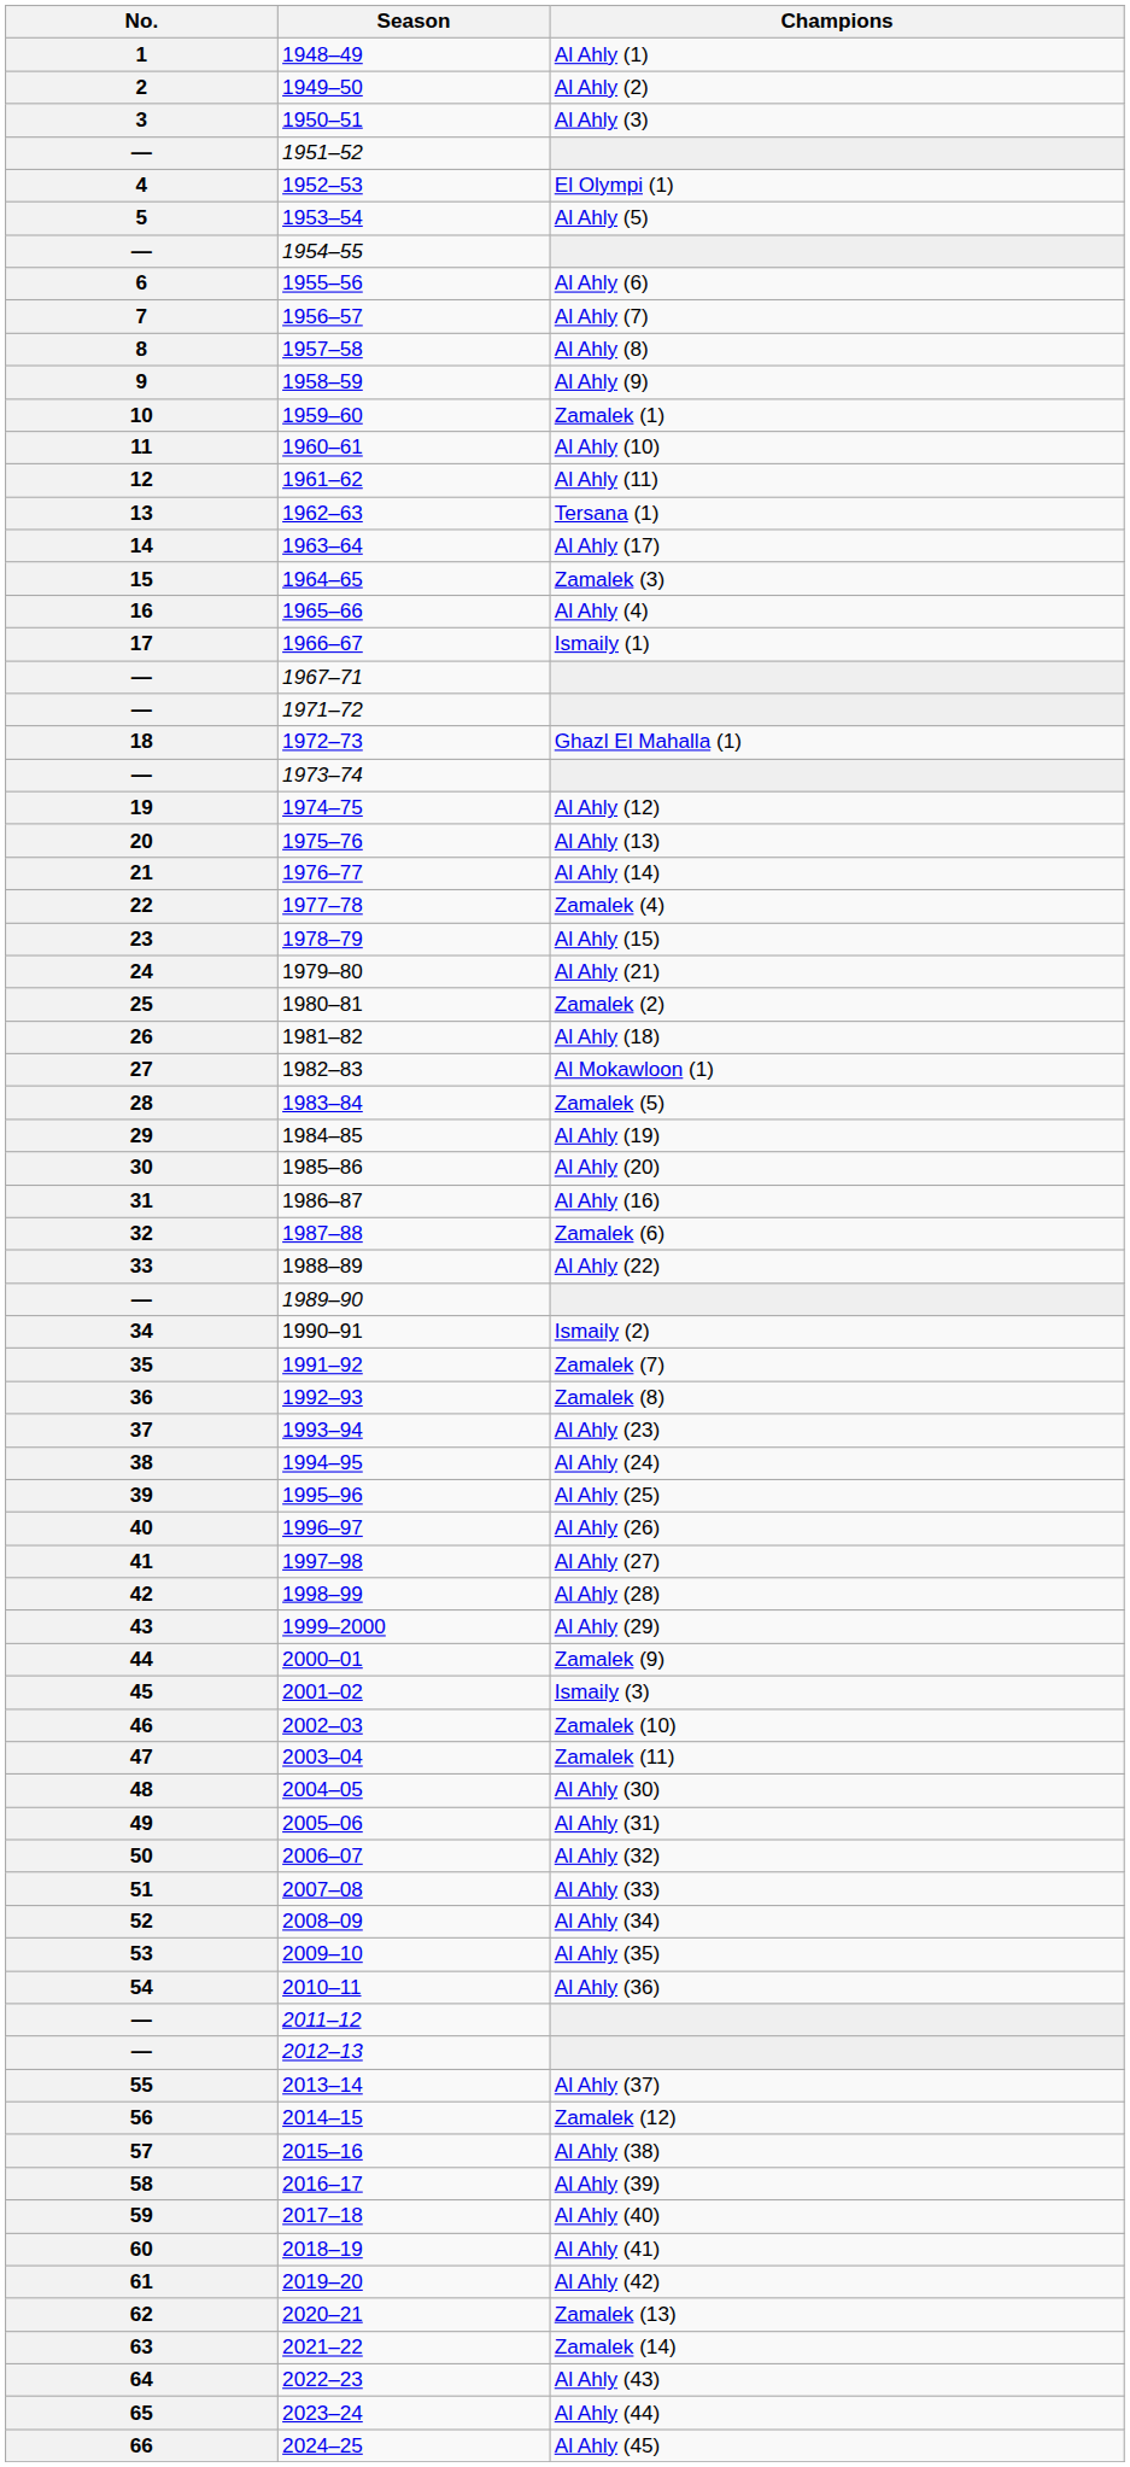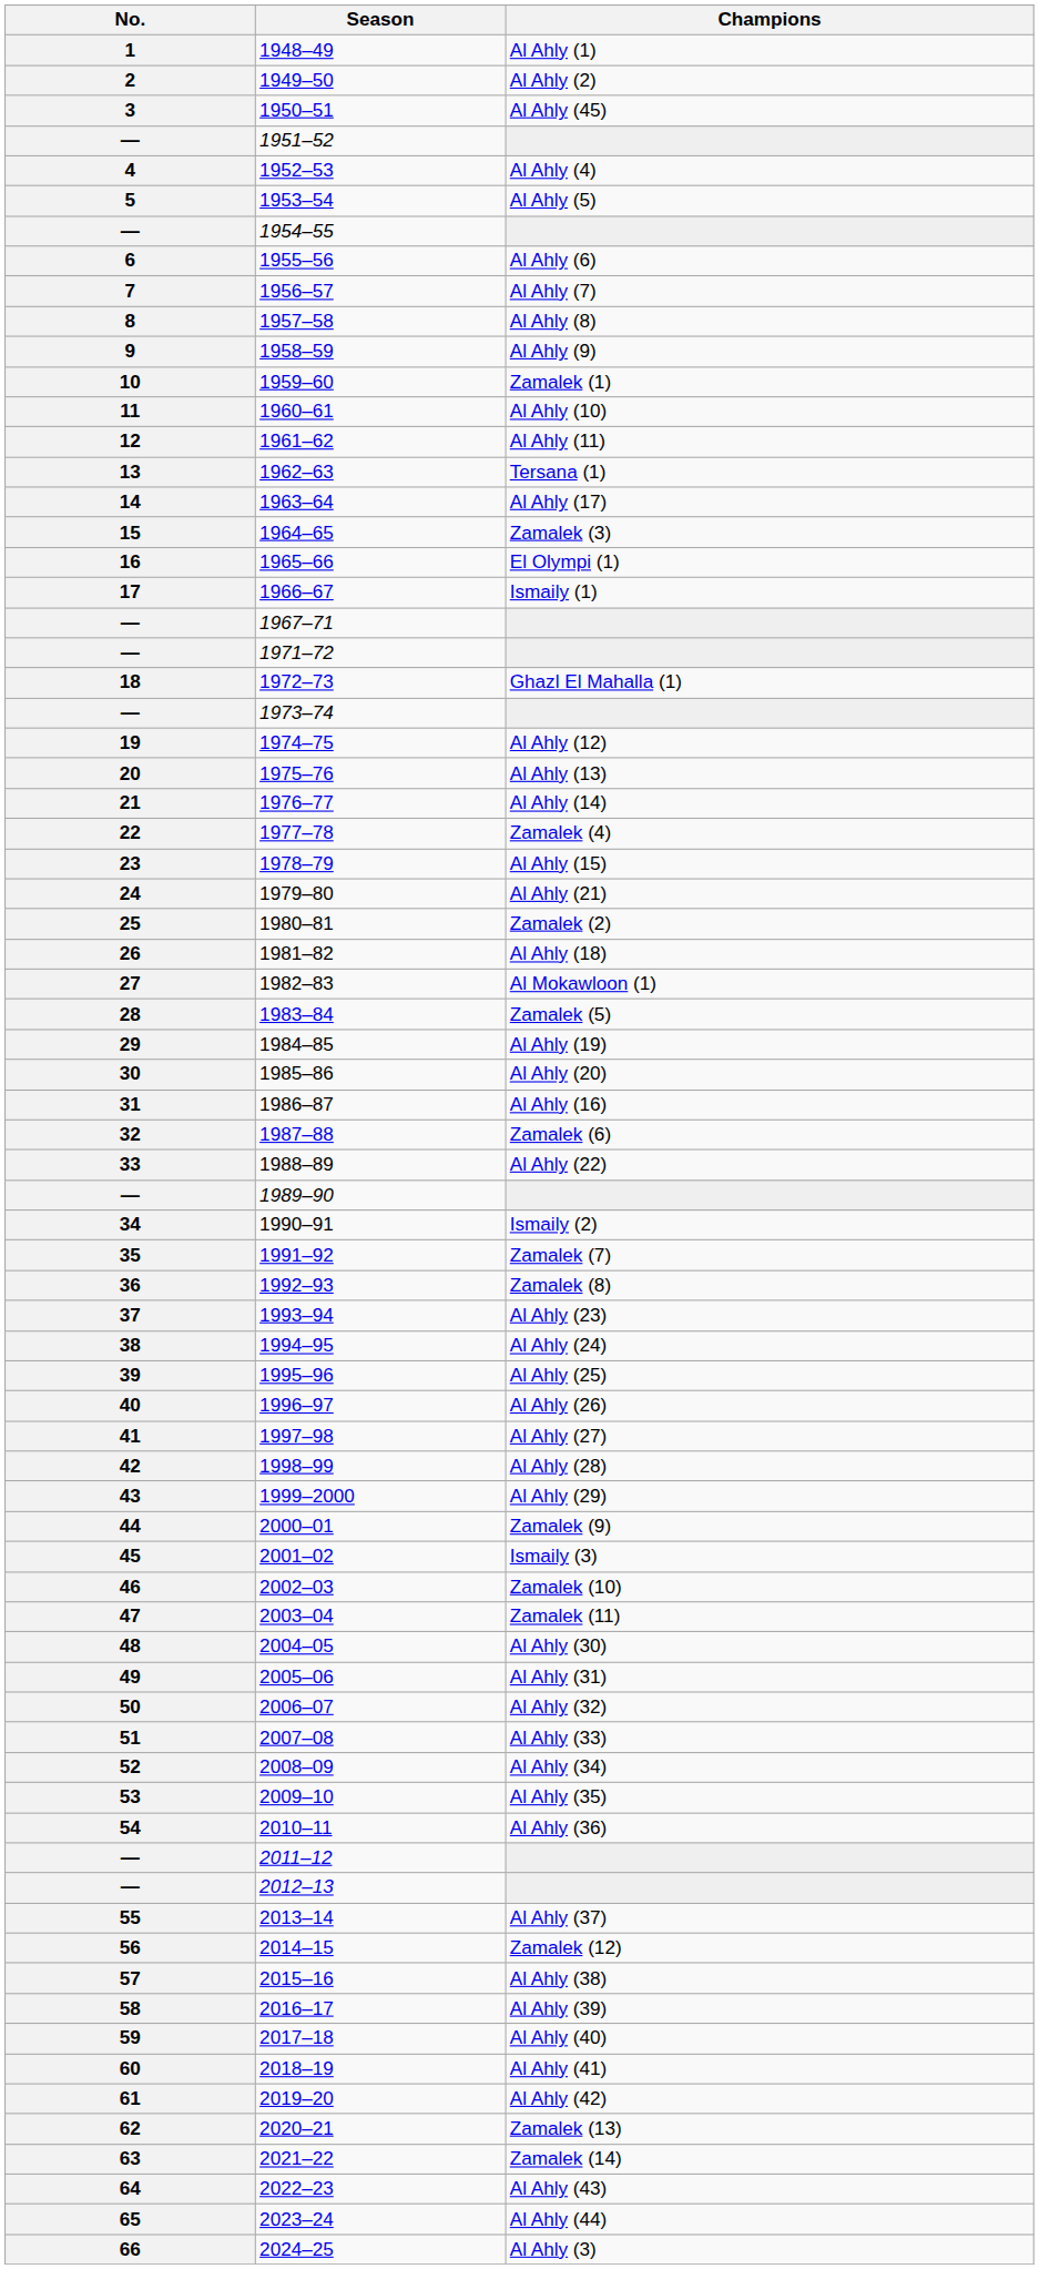3 | Champions: Al Ahly (3) -> Al Ahly (45)
4 | Champions: El Olympi (1) -> Al Ahly (4)
16 | Champions: Al Ahly (4) -> El Olympi (1)
66 | Champions: Al Ahly (45) -> Al Ahly (3)
